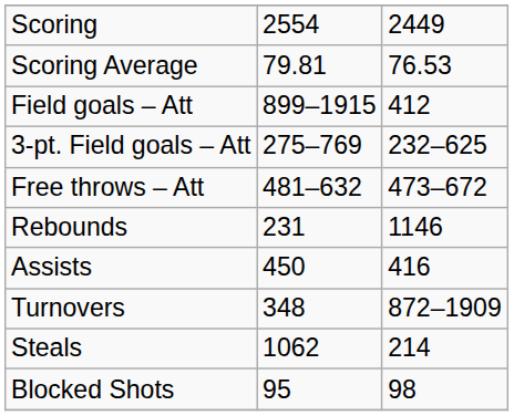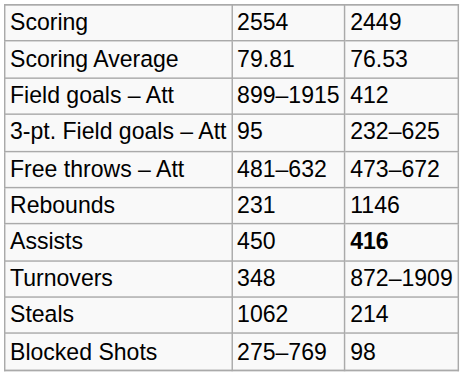3-pt. Field goals – Att | column 2: 275–769 -> 95
Assists | column 3: normal -> bold
Blocked Shots | column 2: 95 -> 275–769
